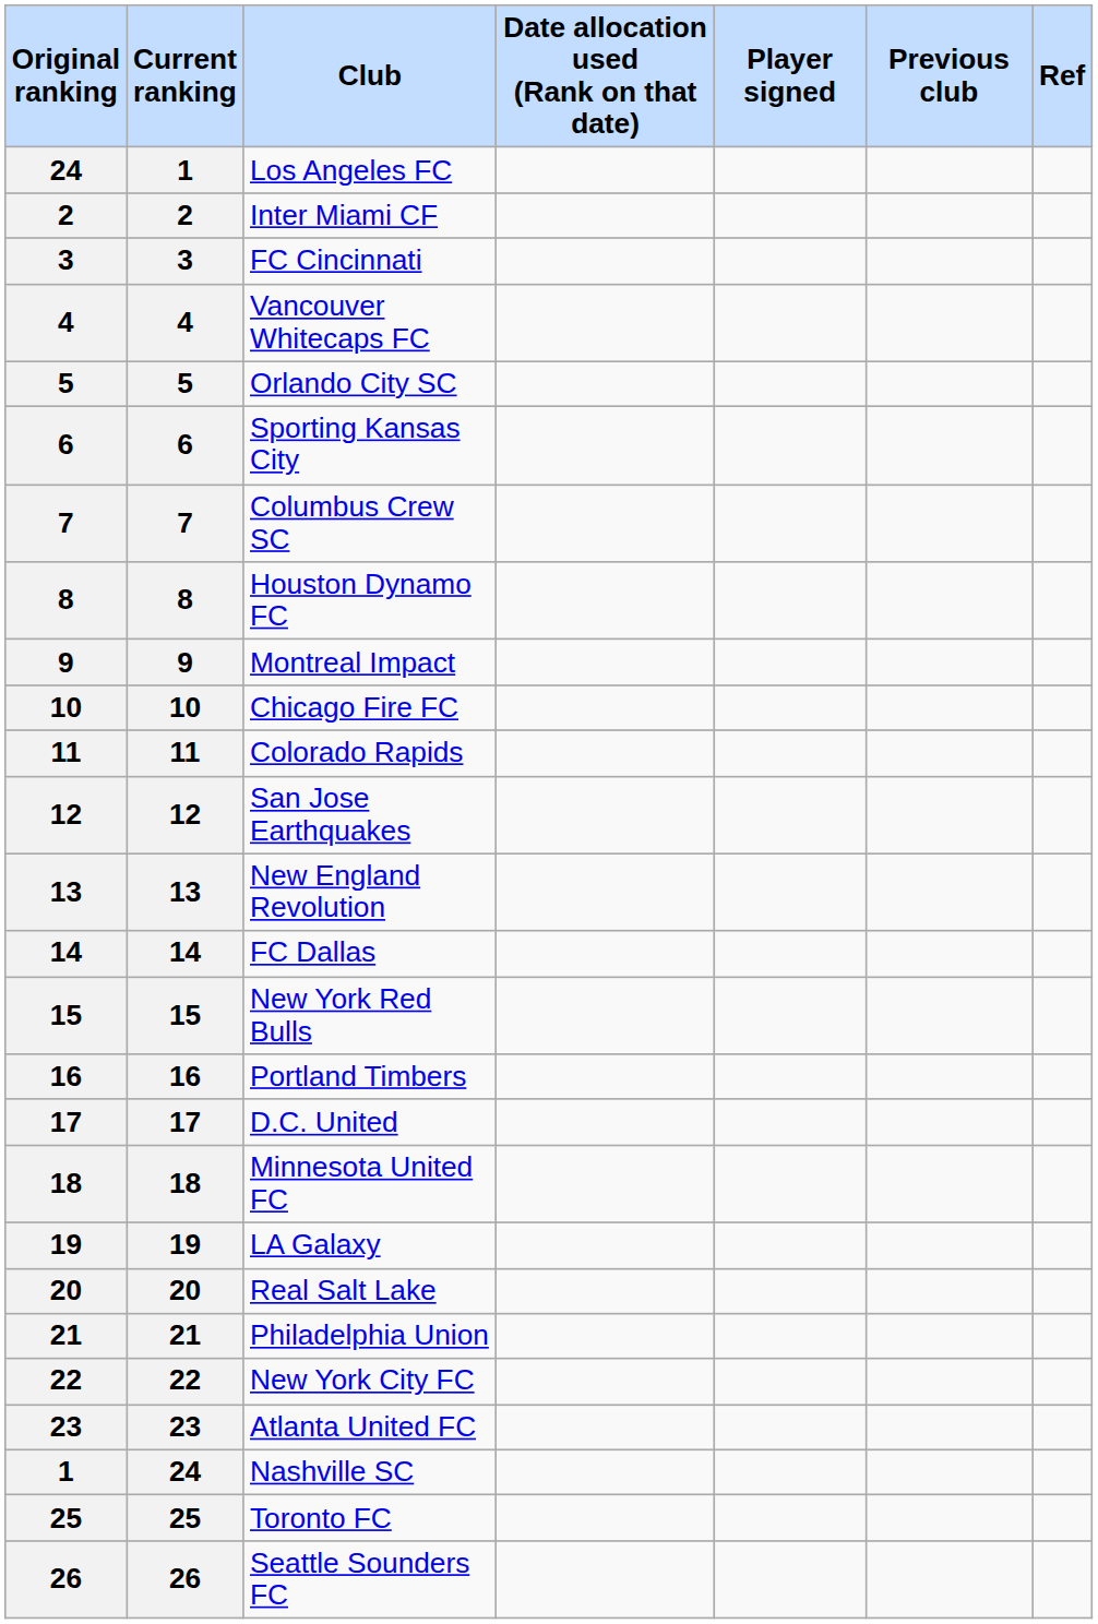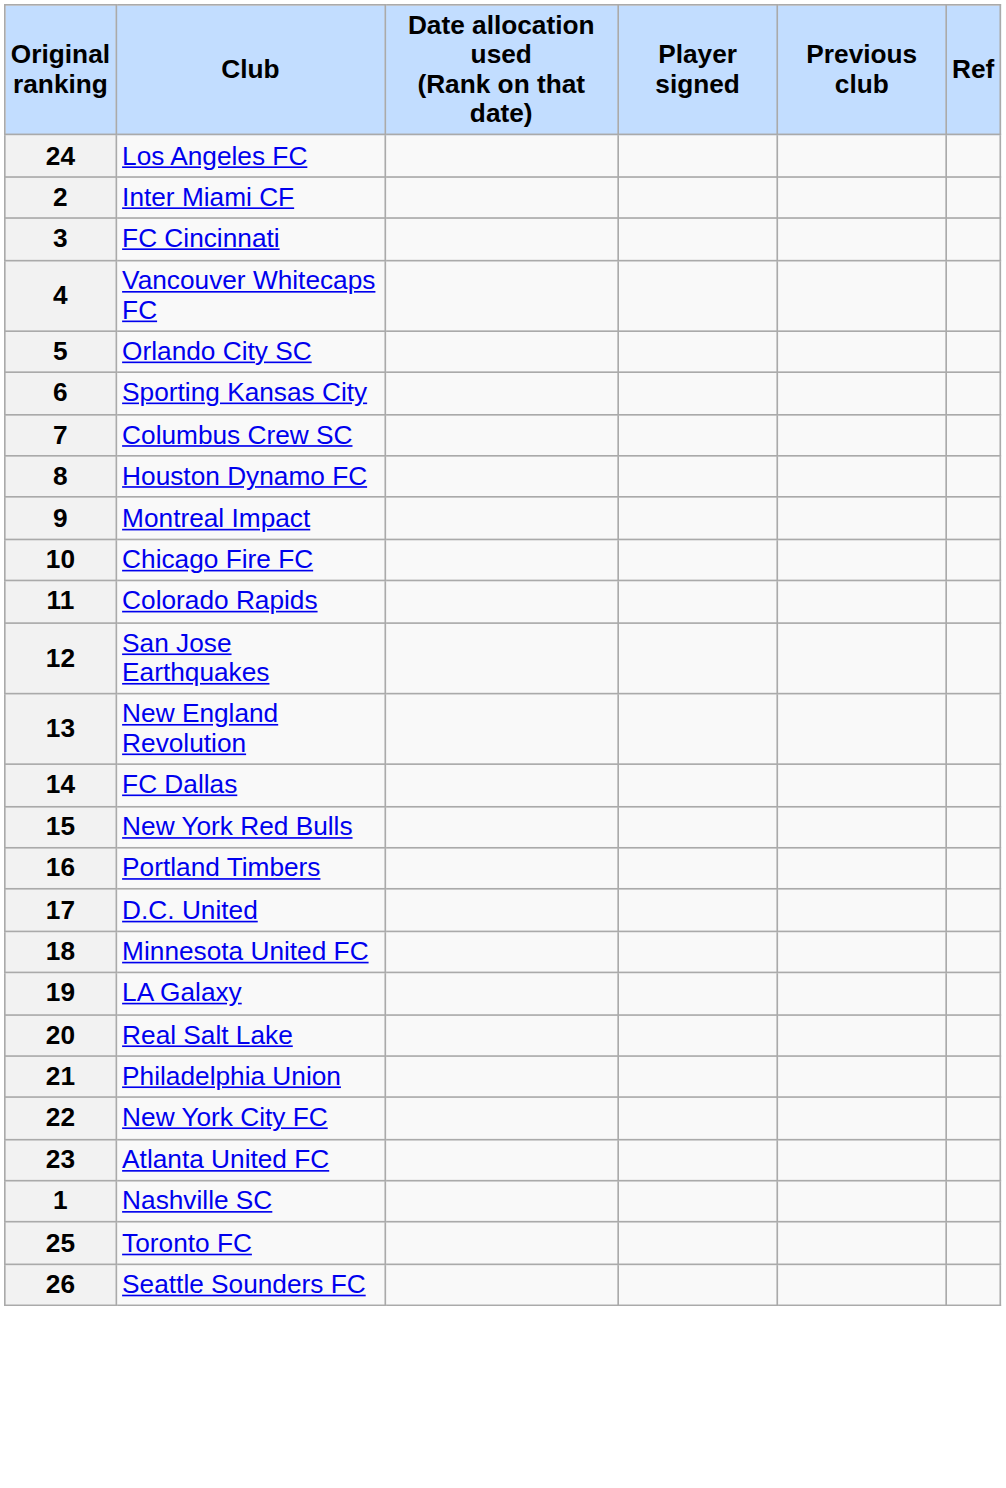- column: Current ranking | 1 | 2 | 3 | 4 | 5 | 6 | 7 | 8 | 9 | 10 | 11 | 12 | 13 | 14 | 15 | 16 | 17 | 18 | 19 | 20 | 21 | 22 | 23 | 24 | 25 | 26
